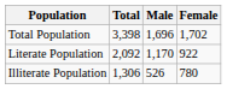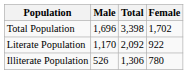columns swapped: Total <-> Male
